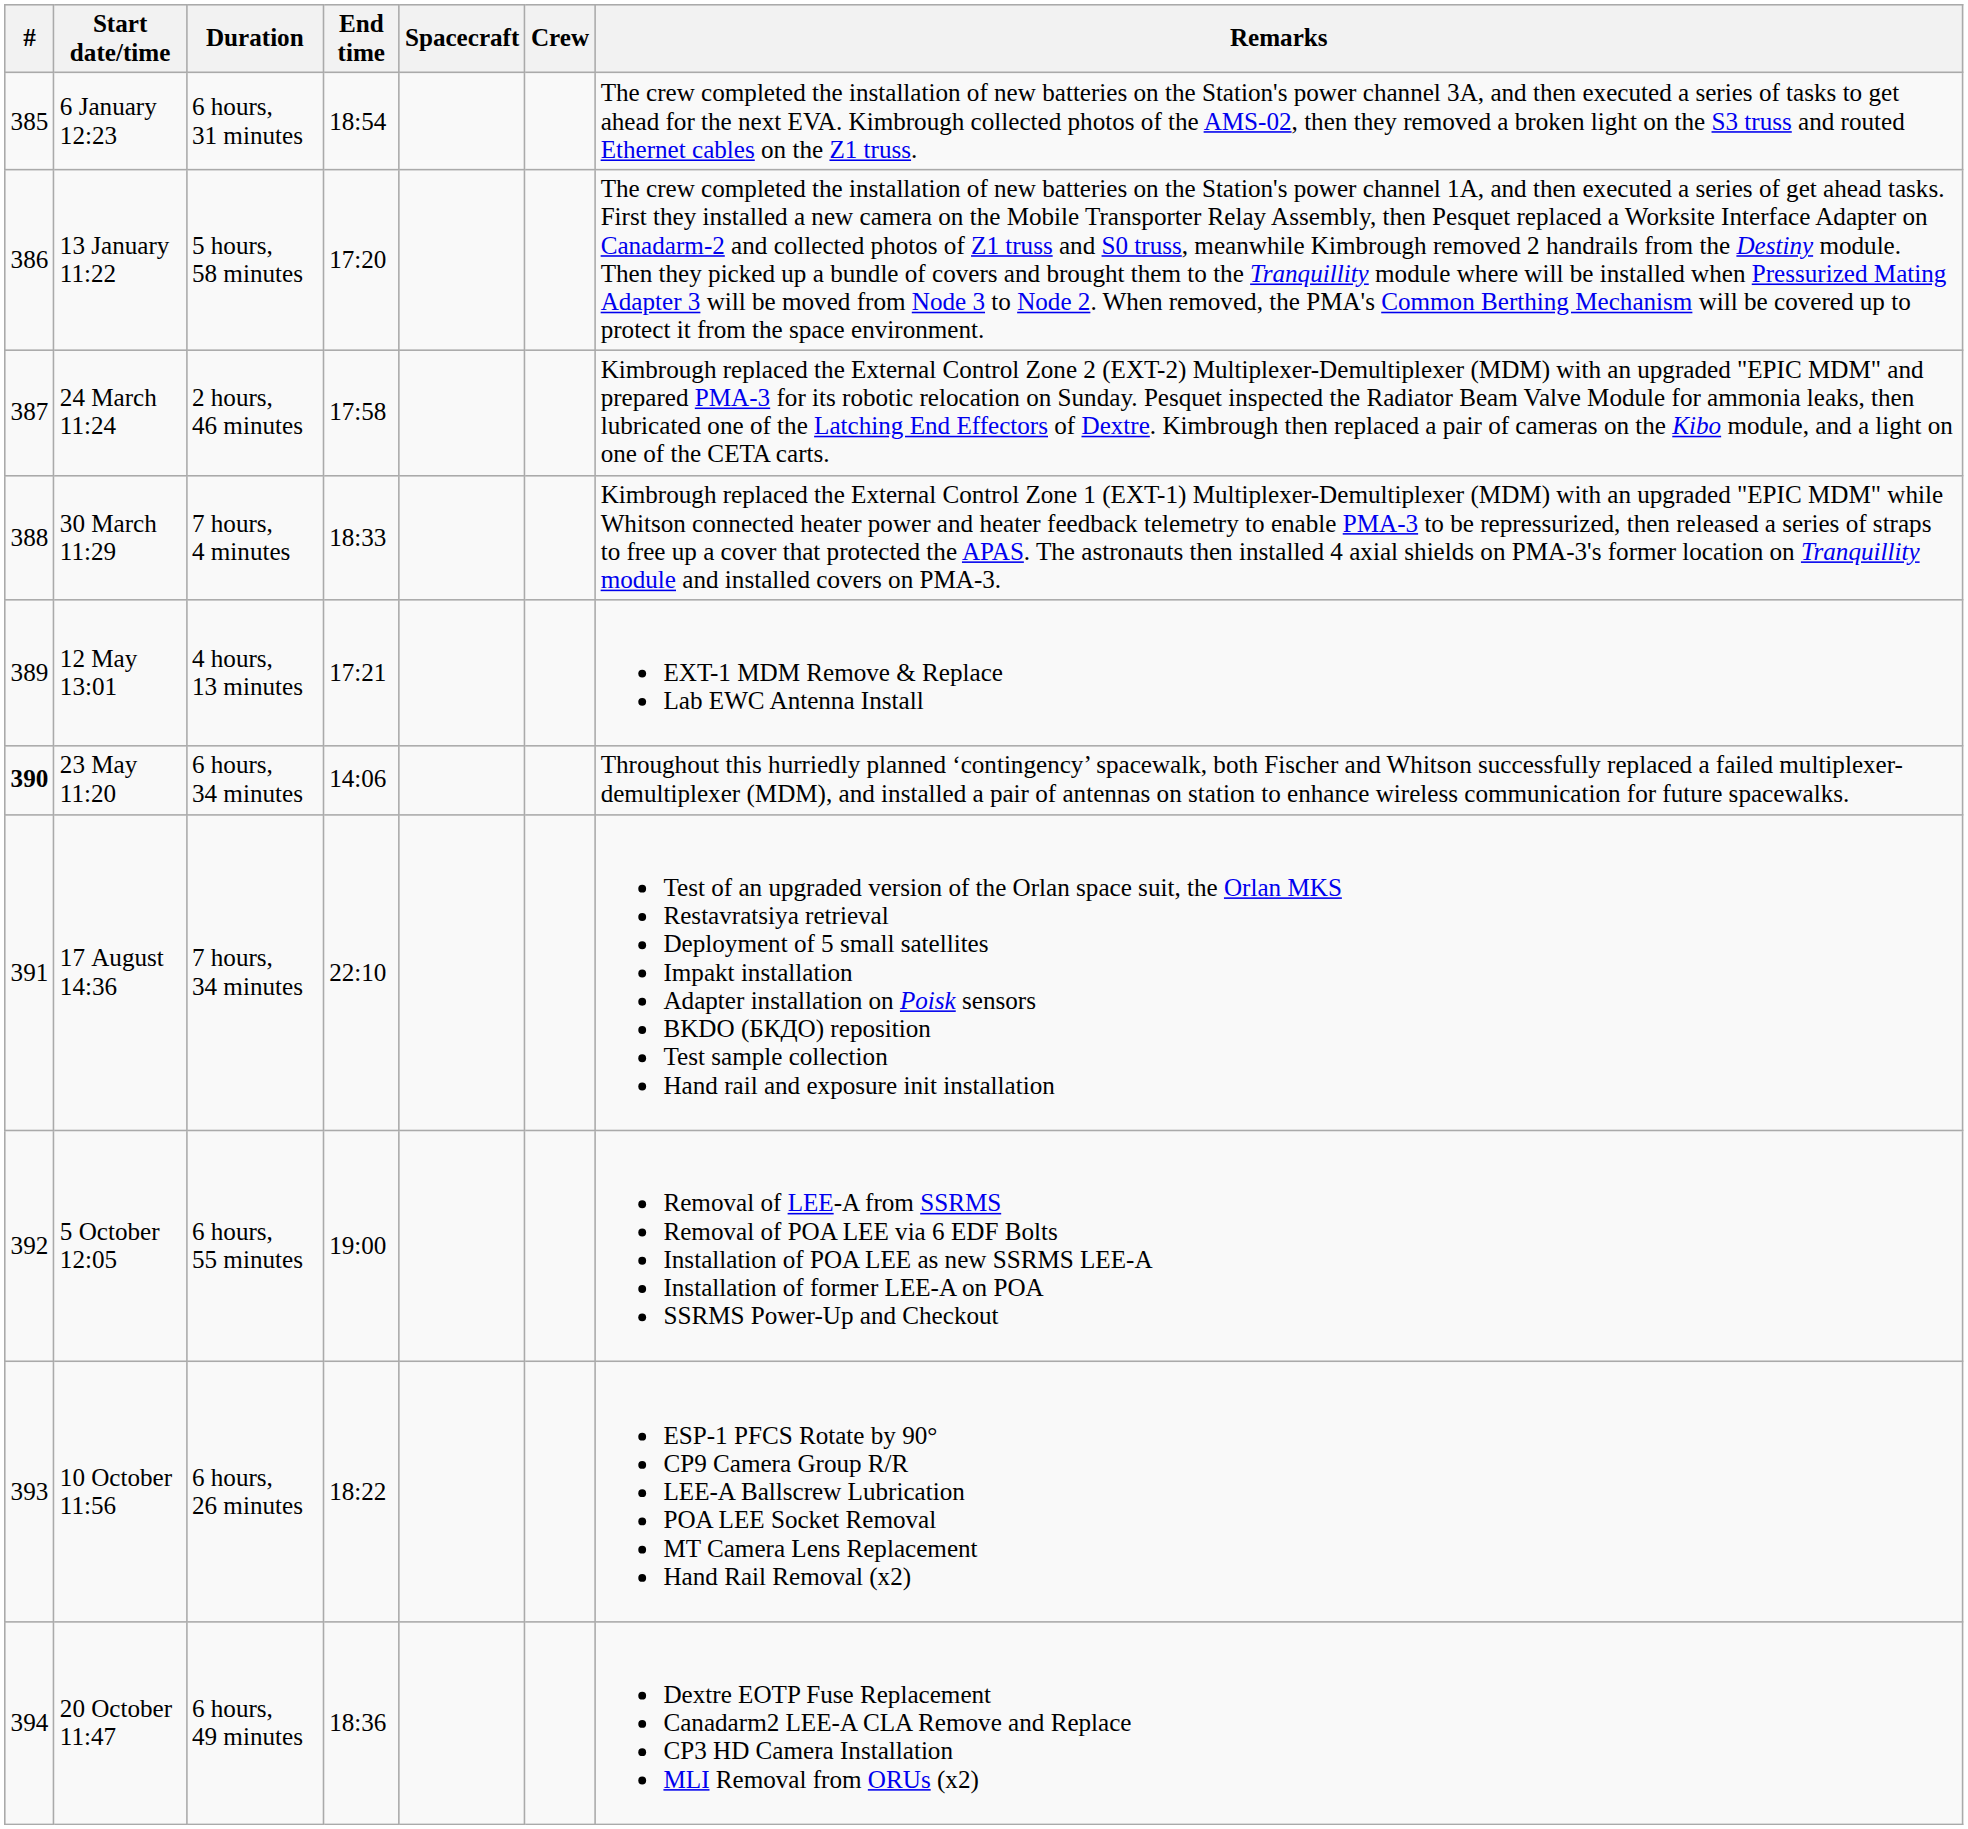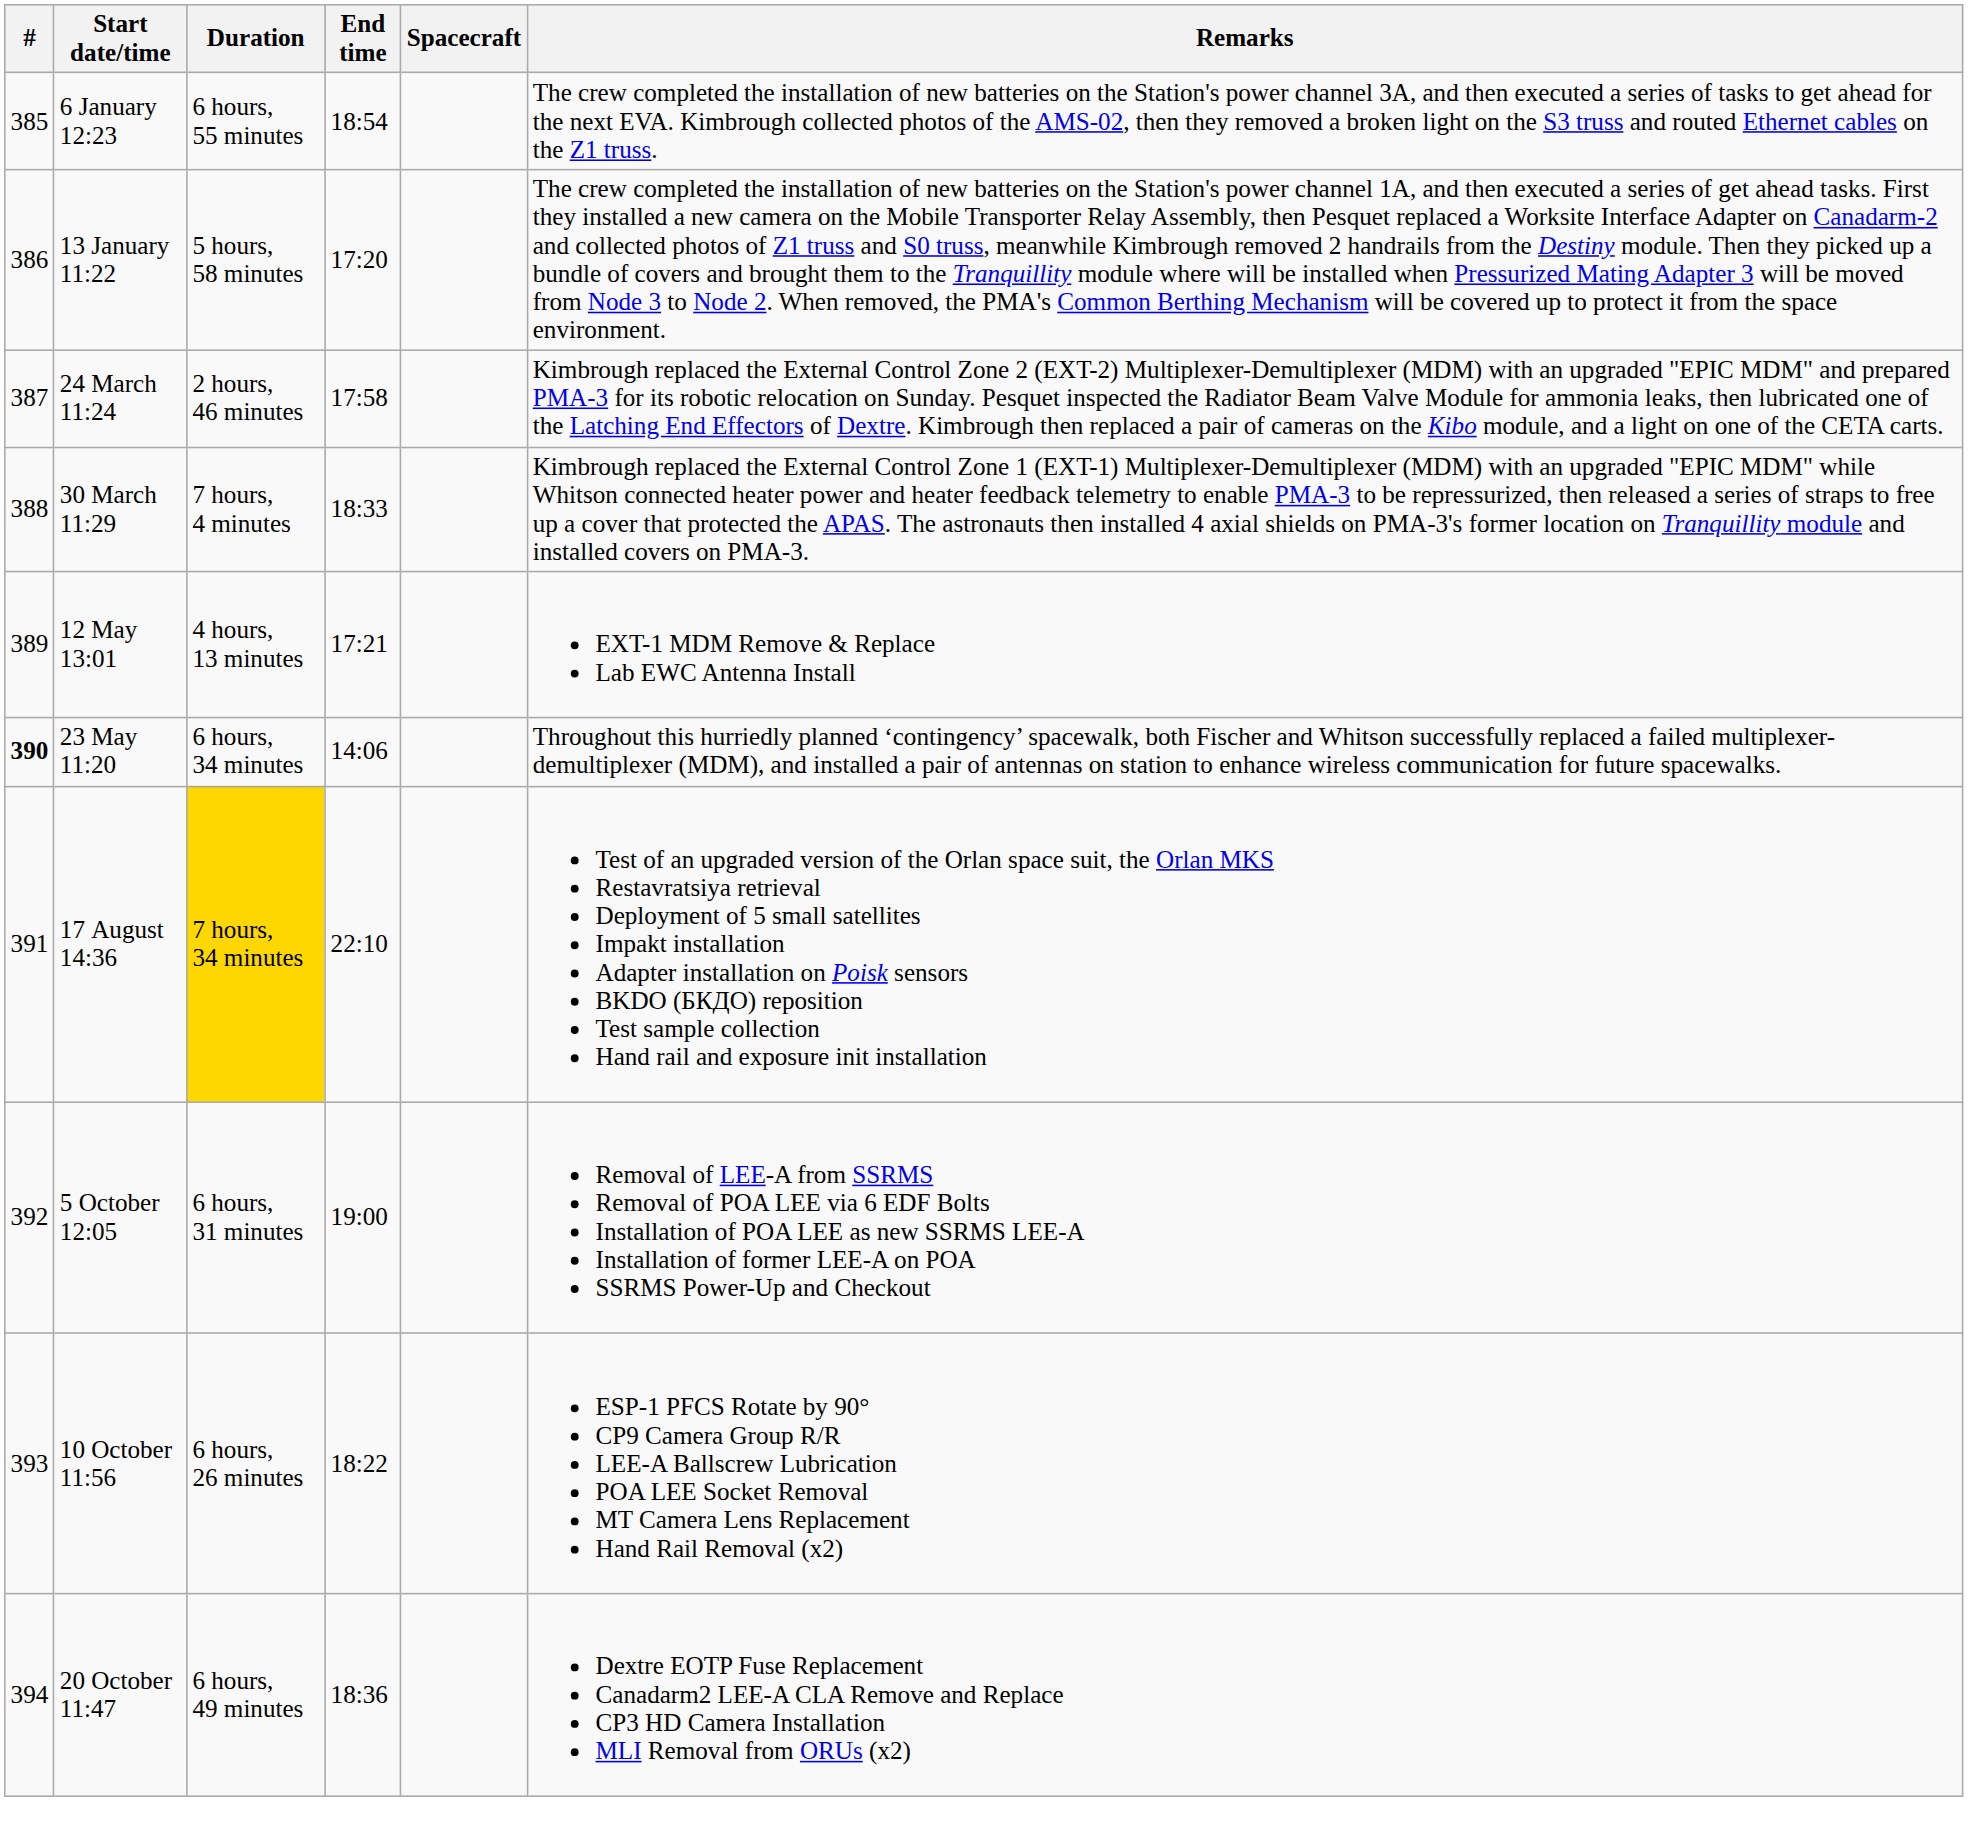- column: Crew
6 January 12:23 | Duration: 6 hours, 31 minutes -> 6 hours, 55 minutes
17 August 14:36 | Duration: no background -> gold background
5 October 12:05 | Duration: 6 hours, 55 minutes -> 6 hours, 31 minutes
